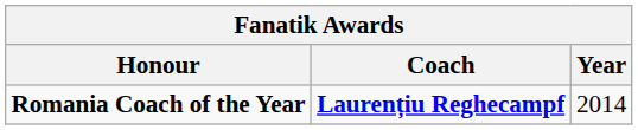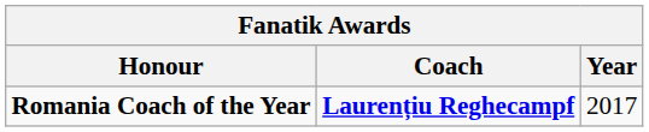Romania Coach of the Year | Year: 2014 -> 2017
